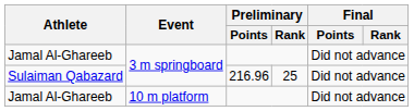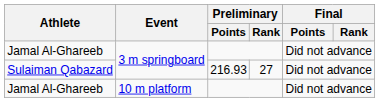Sulaiman Qabazard | Preliminary / Points: 216.96 -> 216.93
Sulaiman Qabazard | Preliminary / Rank: 25 -> 27
